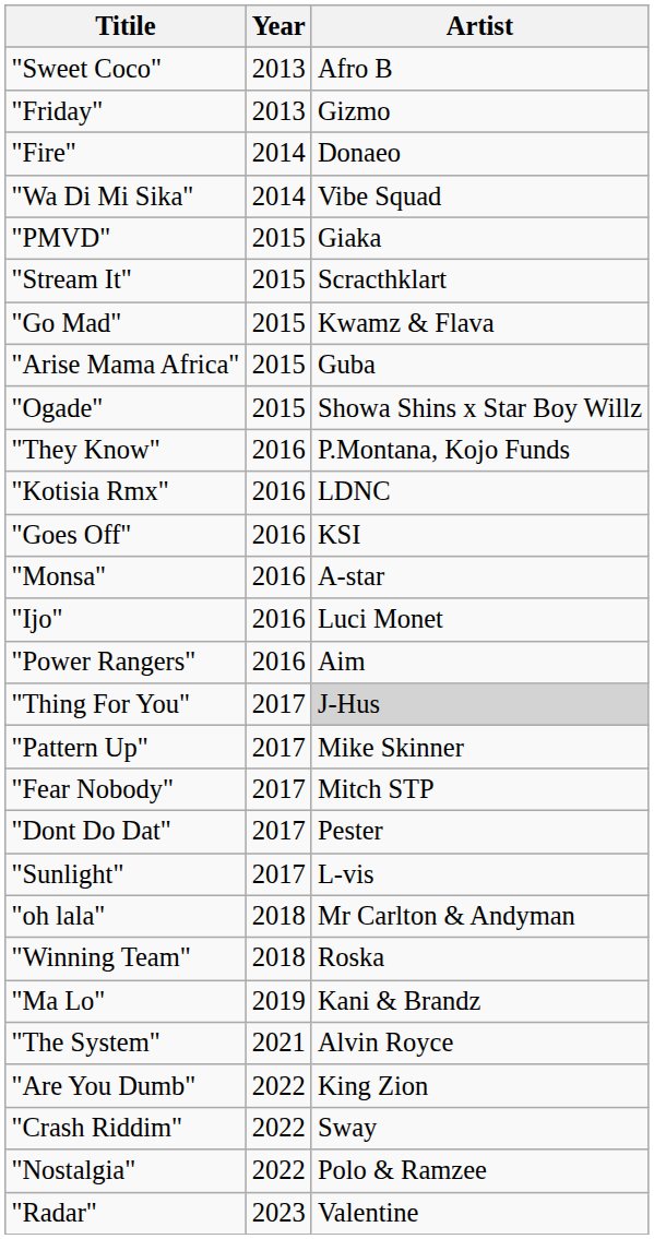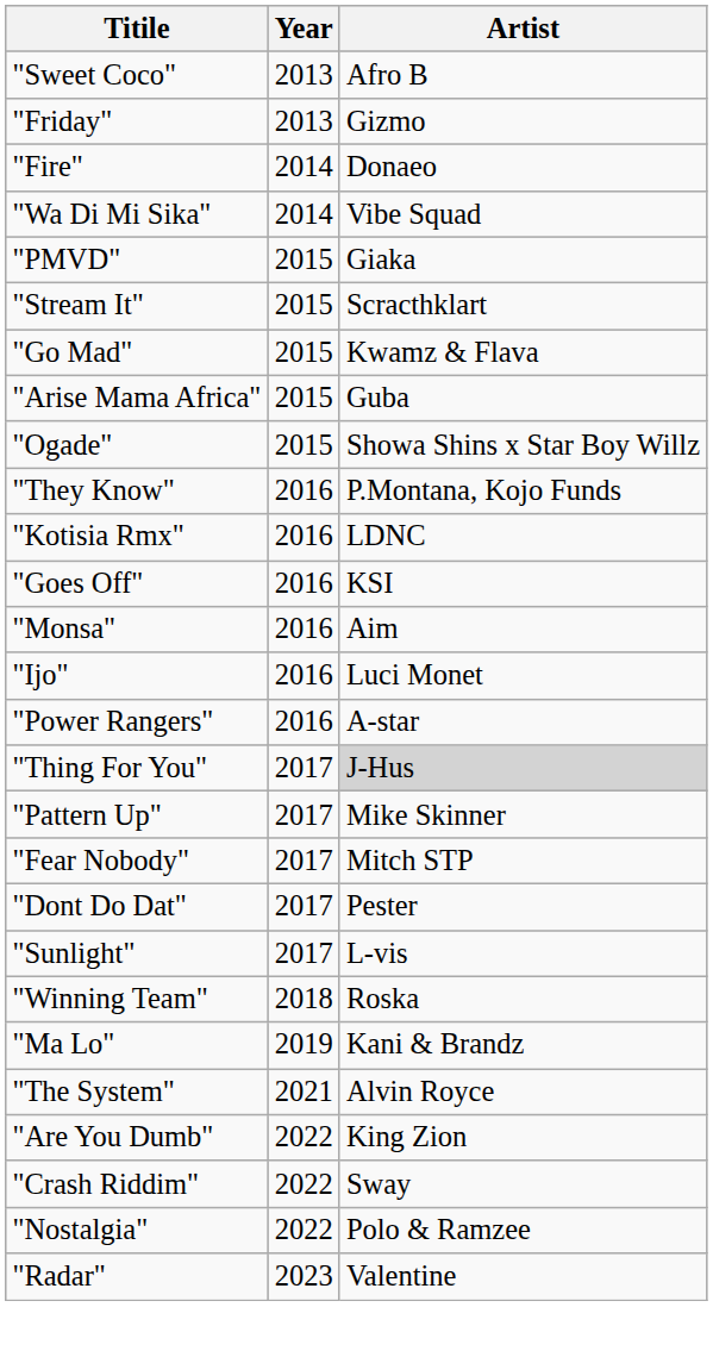"Monsa" | Artist: A-star -> Aim
"Power Rangers" | Artist: Aim -> A-star
- row: "oh lala" | 2018 | Mr Carlton & Andyman
